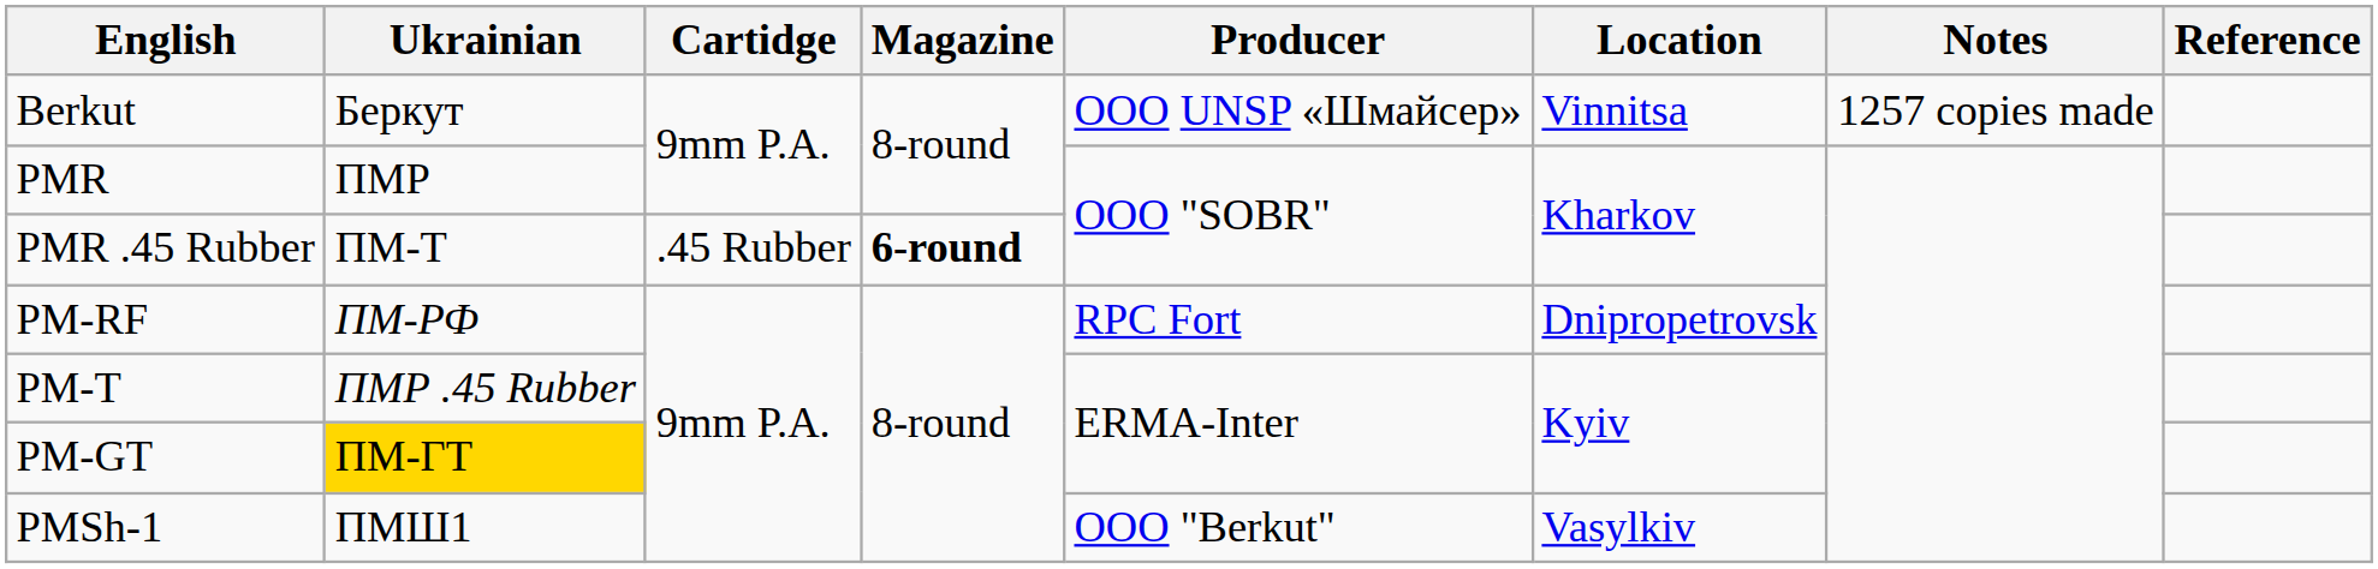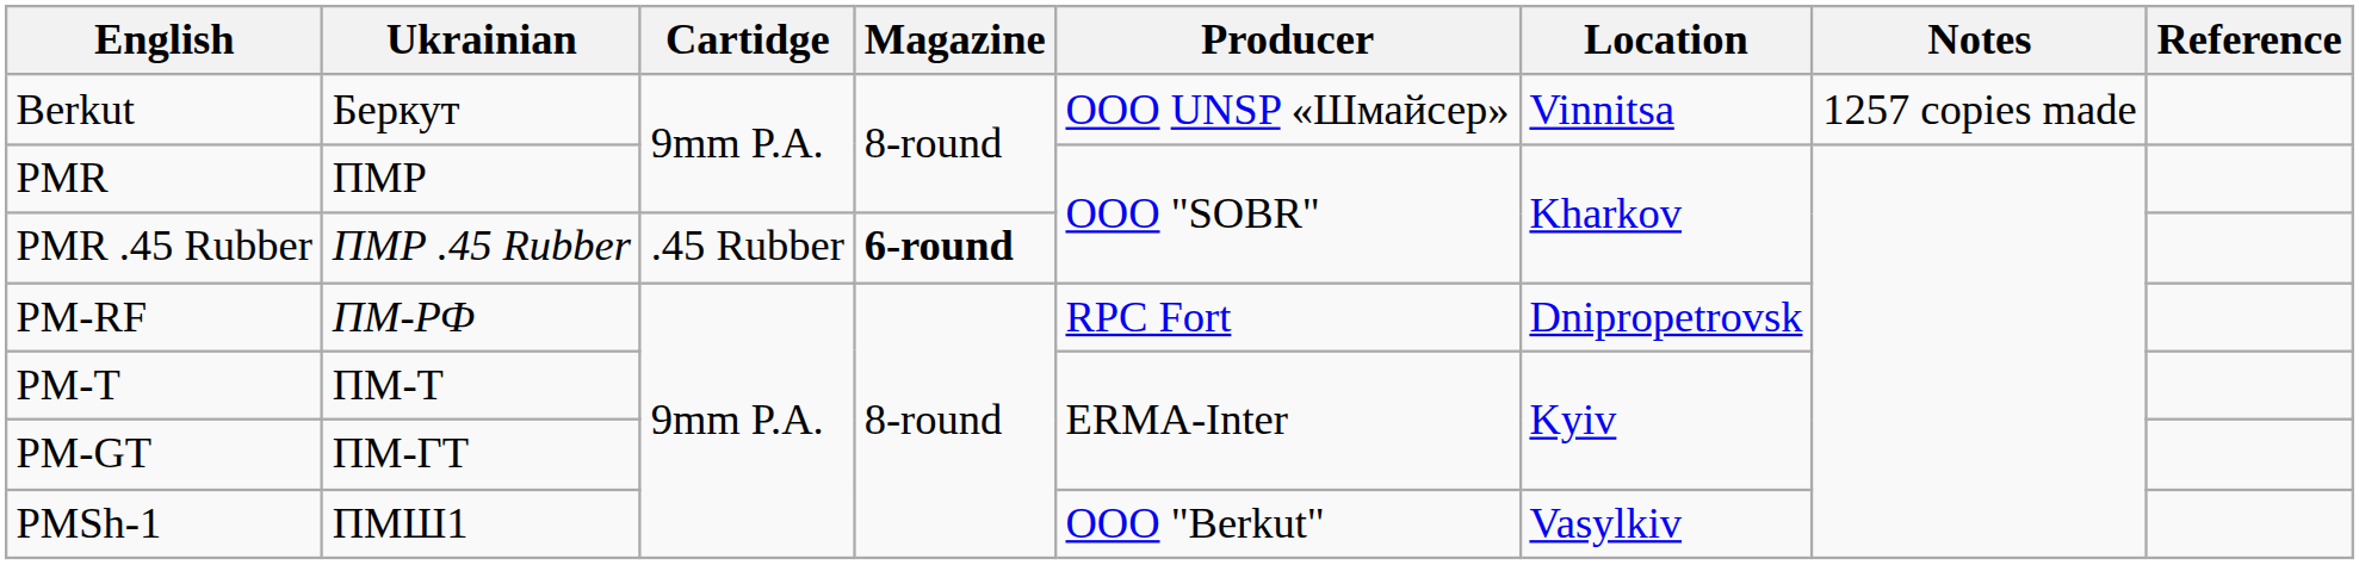PMR .45 Rubber | Ukrainian: ПМ-Т -> ПМР .45 Rubber
PM-T | Ukrainian: ПМР .45 Rubber -> ПМ-Т
PM-GT | Ukrainian: gold background -> no background
